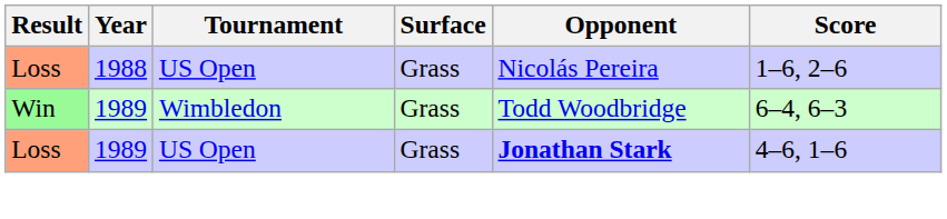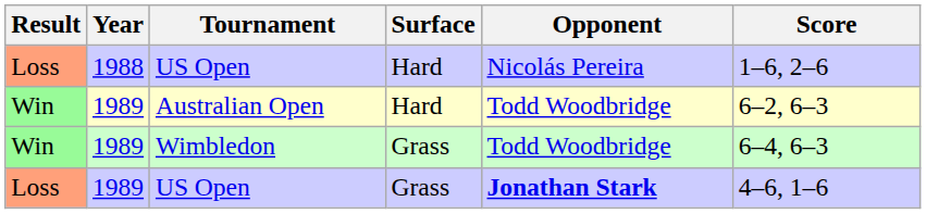1988 / US Open | Surface: Grass -> Hard
+ row: Win | 1989 | Australian Open | Hard | Todd Woodbridge | 6–2, 6–3
